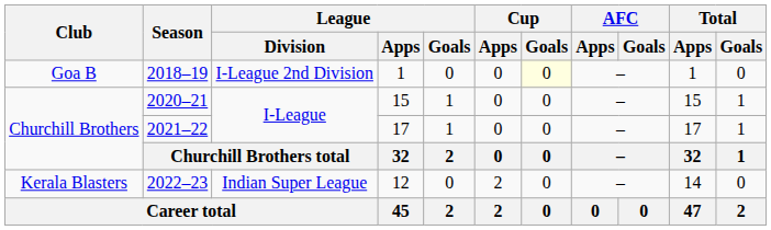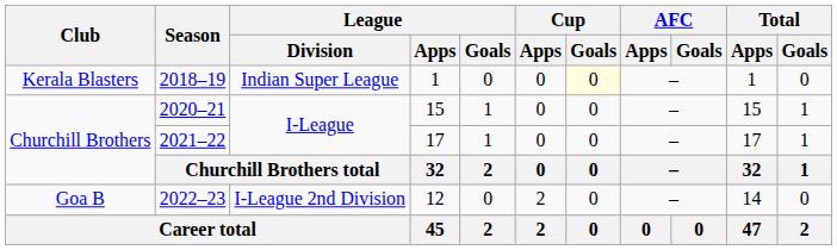2018–19 | Club: Goa B -> Kerala Blasters
2018–19 | League / Division: I-League 2nd Division -> Indian Super League
2022–23 | Club: Kerala Blasters -> Goa B
2022–23 | League / Division: Indian Super League -> I-League 2nd Division
